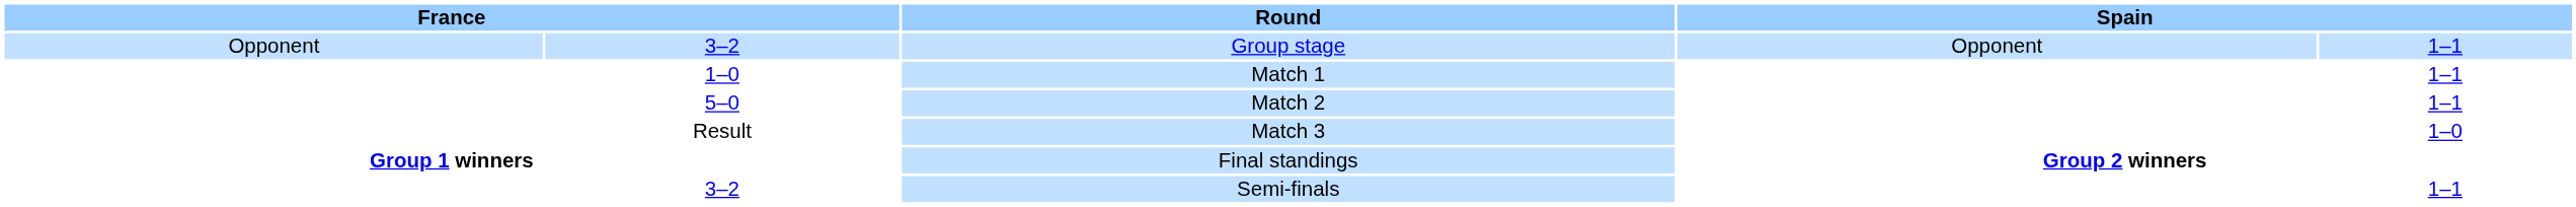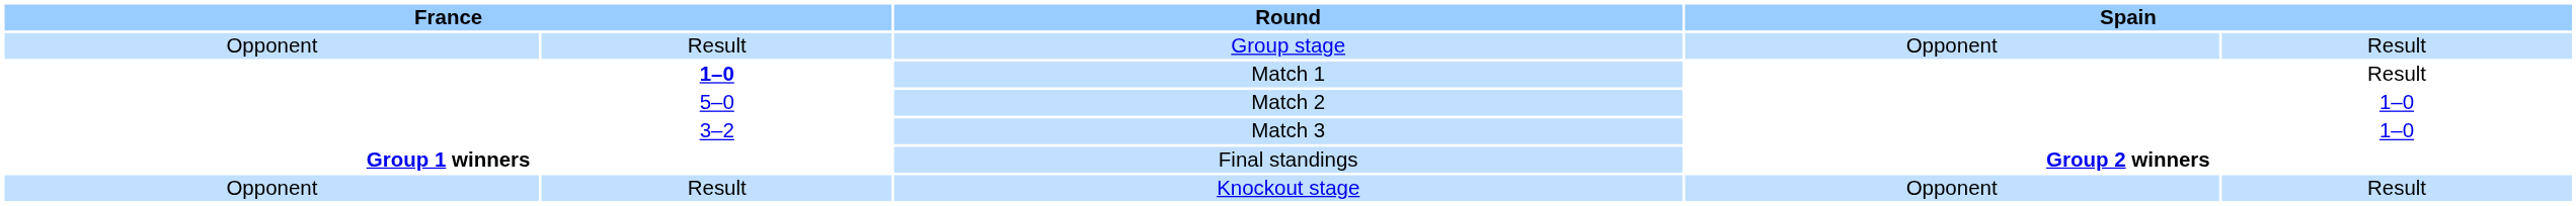Group stage | column 2: 3–2 -> Result
Group stage | column 5: 1–1 -> Result
Match 1 | column 2: normal -> bold
Match 1 | column 5: 1–1 -> Result
Match 2 | column 5: 1–1 -> 1–0
Match 3 | column 2: Result -> 3–2
+ row: Opponent | Result | Knockout stage | Opponent | Result
- row: 3–2 | Semi-finals | 1–1
